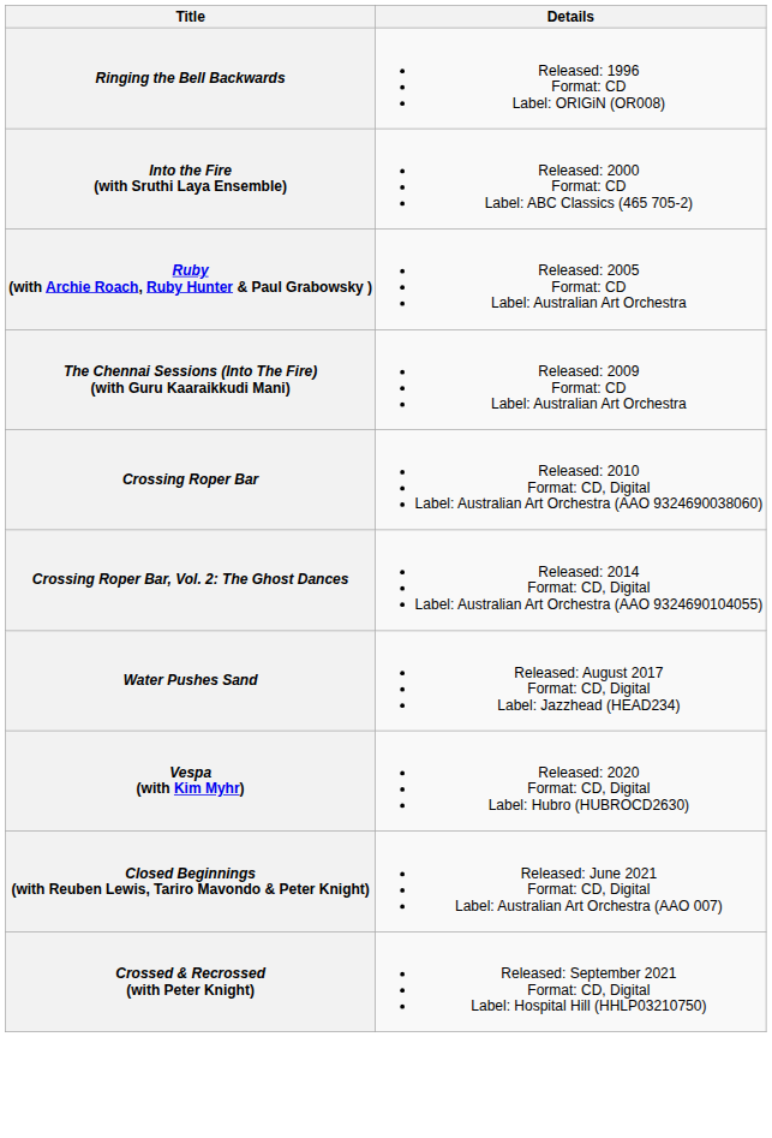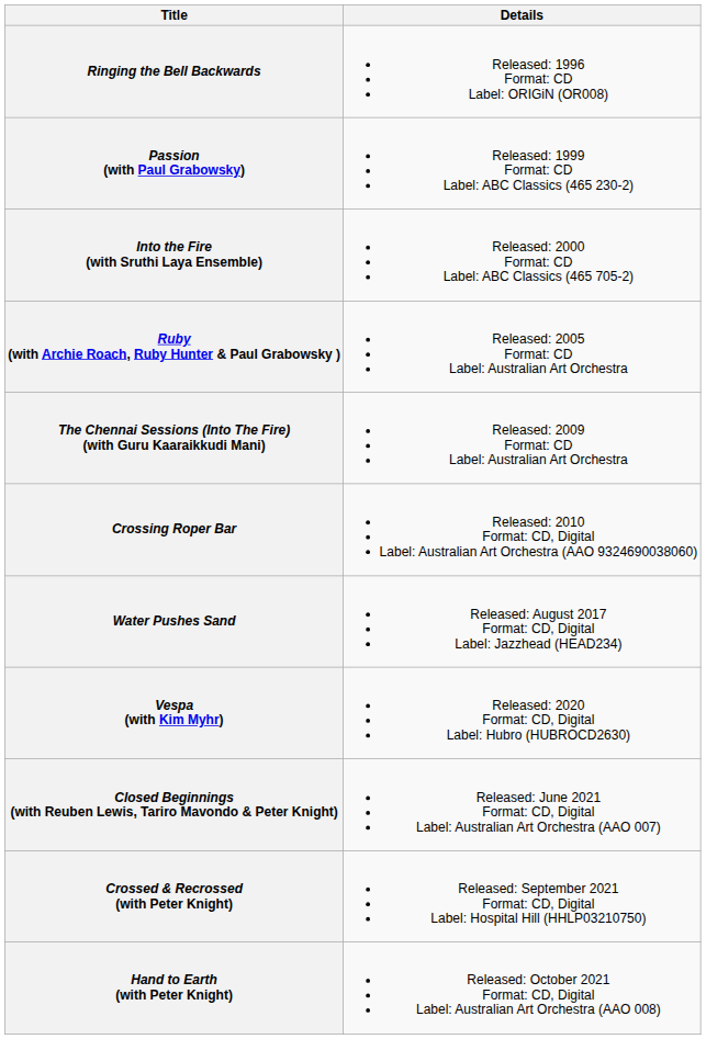+ row: Passion (with Paul Grabowsky) | Released: 1999 Format: CD Label: ABC Classics (465 230-2)
- row: Crossing Roper Bar, Vol. 2: The Ghost Dances | Released: 2014 Format: CD, Digital Label: Australian Art Orchestra (AAO 9324690104055)
+ row: Hand to Earth (with Peter Knight) | Released: October 2021 Format: CD, Digital Label: Australian Art Orchestra (AAO 008)
